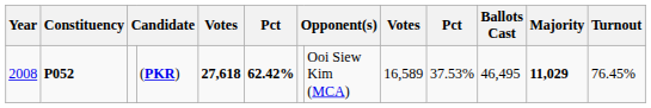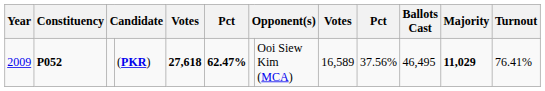(PKR) | Year: 2008 -> 2009
(PKR) | column 6: 62.42% -> 62.47%
(PKR) | column 10: 37.53% -> 37.56%
(PKR) | Turnout: 76.45% -> 76.41%
